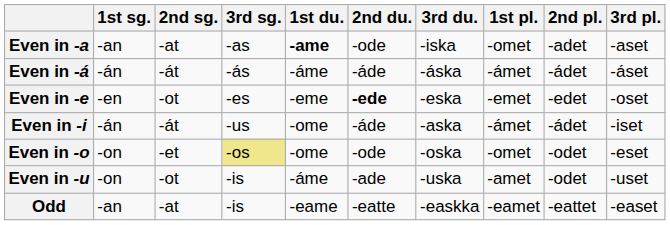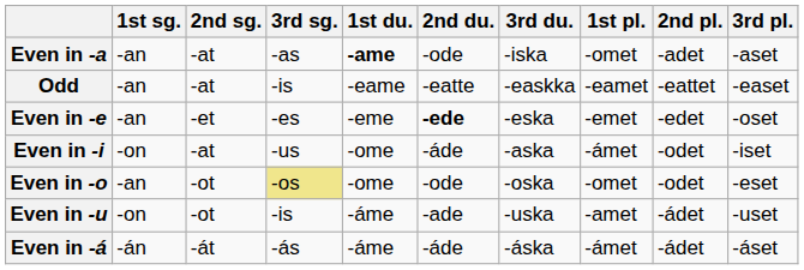rows swapped: Even in -á <-> Odd
Even in -e | 1st sg.: -en -> -an
Even in -e | 2nd sg.: -ot -> -et
Even in -i | 1st sg.: -án -> -on
Even in -i | 2nd sg.: -át -> -at
Even in -i | 2nd pl.: -ádet -> -odet
Even in -o | 1st sg.: -on -> -an
Even in -o | 2nd sg.: -et -> -ot
Even in -u | 2nd pl.: -odet -> -ádet
